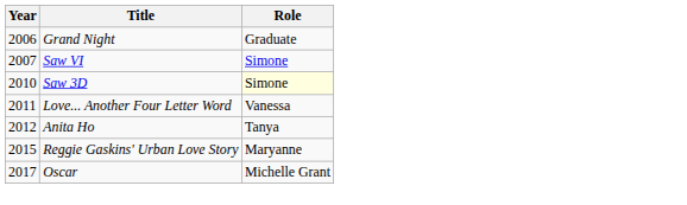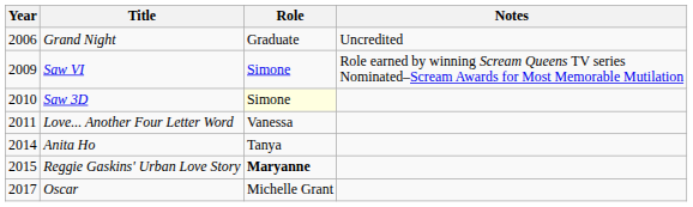+ column: Notes | Uncredited | Role earned by winning Scream Queens TV series Nominated–Scream Awards for Most Memorable Mutilation
Saw VI | Year: 2007 -> 2009
Anita Ho | Year: 2012 -> 2014
Reggie Gaskins' Urban Love Story | Role: normal -> bold
